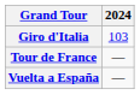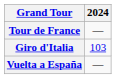rows swapped: Giro d'Italia <-> Tour de France
